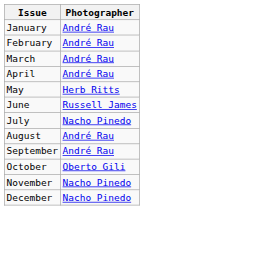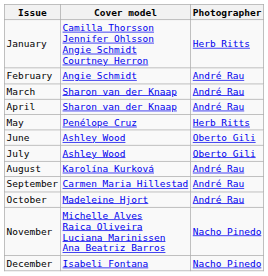+ column: Cover model | Camilla Thorsson Jennifer Ohlsson Angie Schmidt Courtney Herron | Angie Schmidt | Sharon van der Knaap | Sharon van der Knaap | Penélope Cruz | Ashley Wood | Ashley Wood | Karolína Kurková | Carmen Maria Hillestad | Madeleine Hjort | Michelle Alves Raica Oliveira Luciana Marinissen Ana Beatriz Barros | Isabeli Fontana
January | Photographer: André Rau -> Herb Ritts
June | Photographer: Russell James -> Oberto Gili
July | Photographer: Nacho Pinedo -> Oberto Gili
October | Photographer: Oberto Gili -> André Rau
